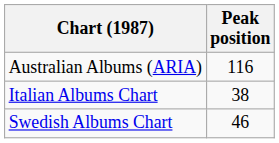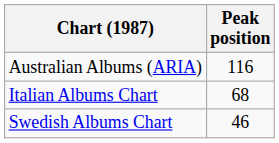Italian Albums Chart | Peak position: 38 -> 68
